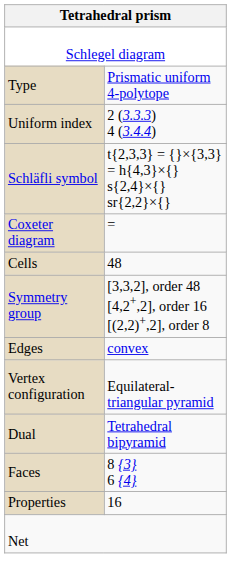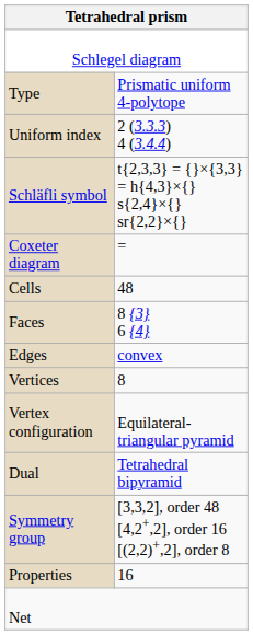rows swapped: Faces <-> Symmetry group
+ row: Vertices | 8
